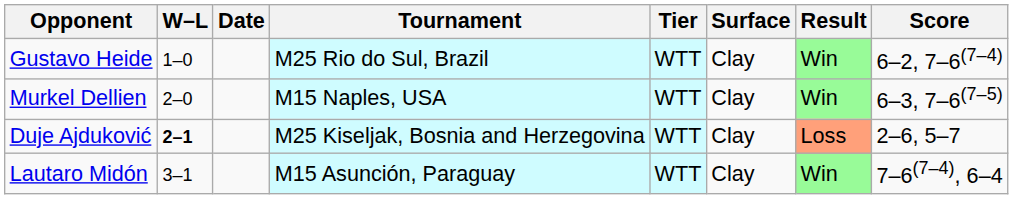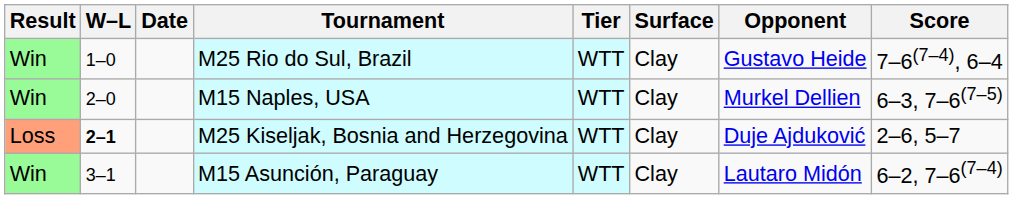columns swapped: Result <-> Opponent
M25 Rio do Sul, Brazil | Score: 6–2, 7–6(7–4) -> 7–6(7–4), 6–4
M15 Asunción, Paraguay | Score: 7–6(7–4), 6–4 -> 6–2, 7–6(7–4)
